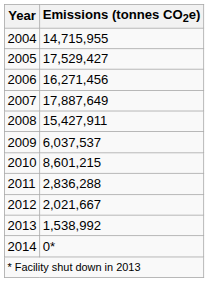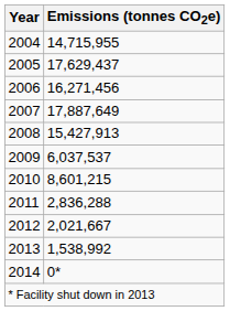2005 | Emissions (tonnes CO2e): 17,529,427 -> 17,629,437
2008 | Emissions (tonnes CO2e): 15,427,911 -> 15,427,913
